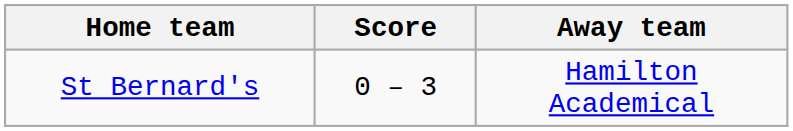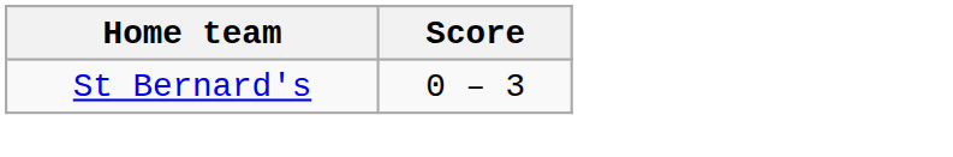- column: Away team | Hamilton Academical
